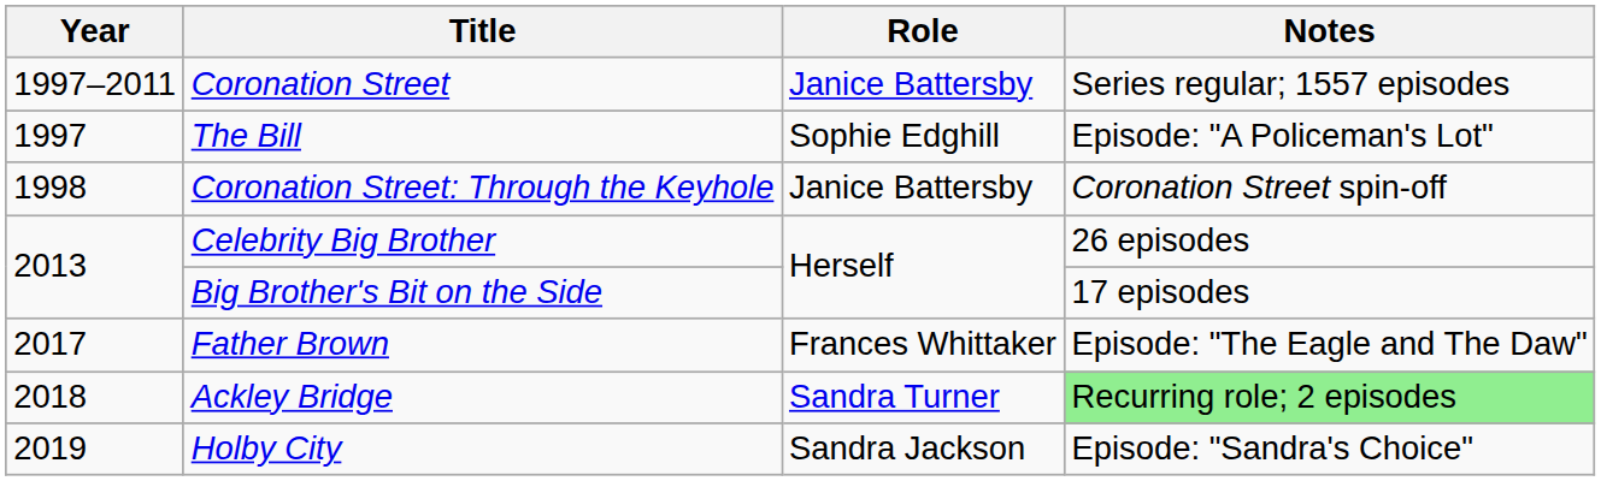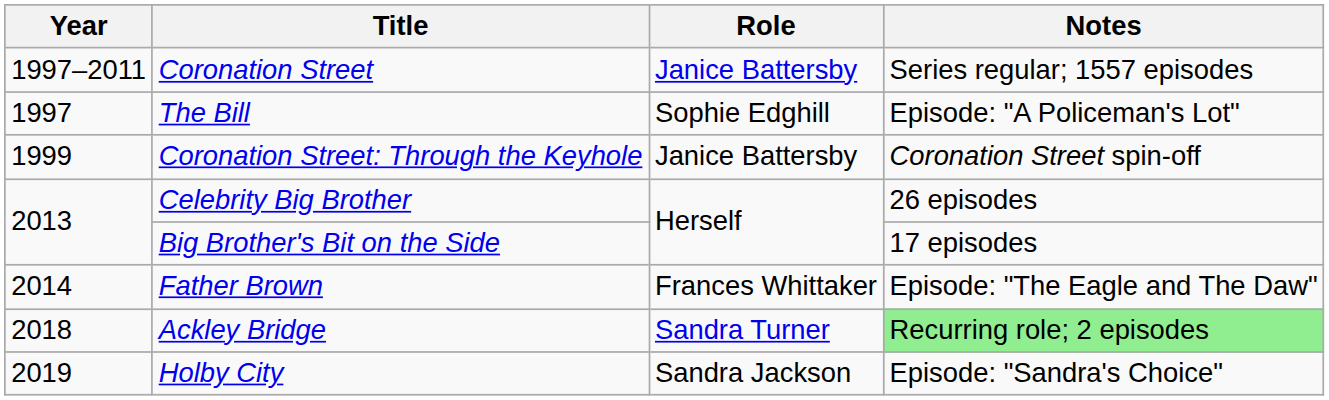Coronation Street: Through the Keyhole | Year: 1998 -> 1999
Father Brown | Year: 2017 -> 2014
